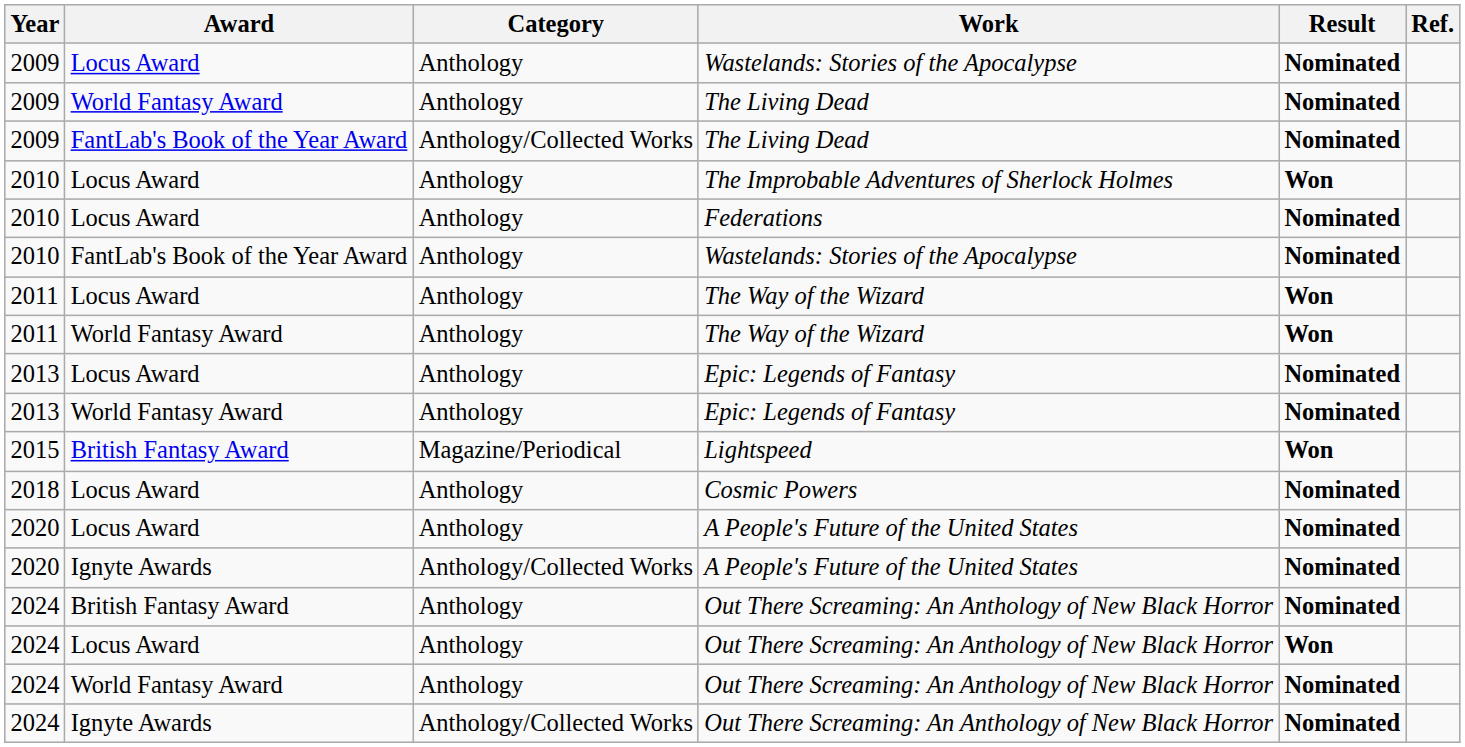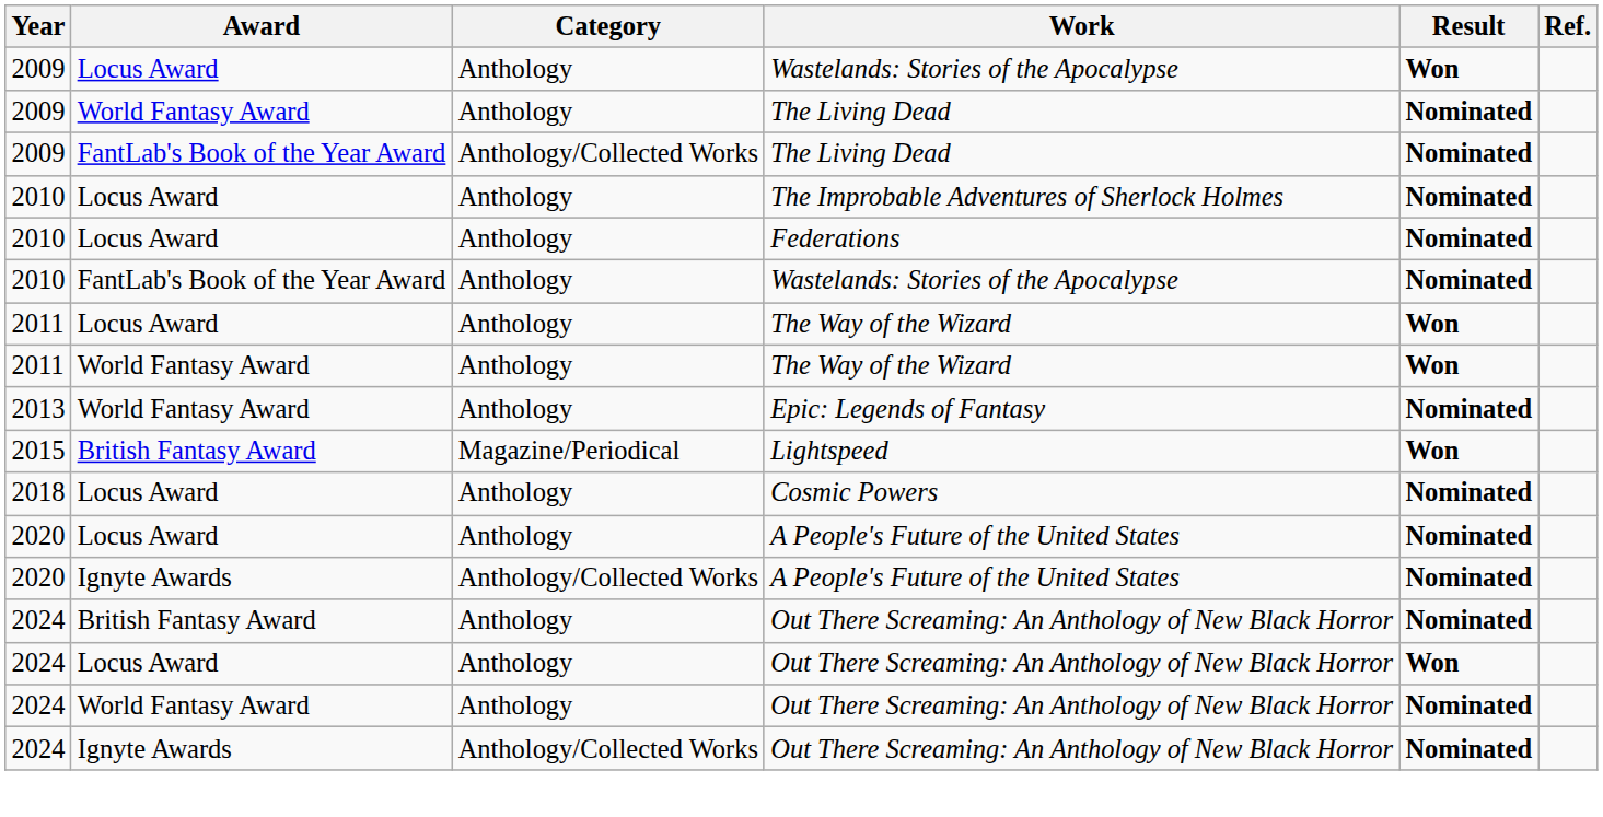Locus Award / Wastelands: Stories of the Apocalypse | Result: Nominated -> Won
The Improbable Adventures of Sherlock Holmes | Result: Won -> Nominated
- row: 2013 | Locus Award | Anthology | Epic: Legends of Fantasy | Nominated
